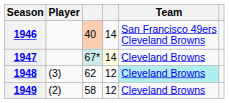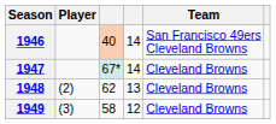1948 | Player: (3) -> (2)
1948 | column 4: 12 -> 13
1948 | Team: paleturquoise background -> no background
1949 | Player: (2) -> (3)
